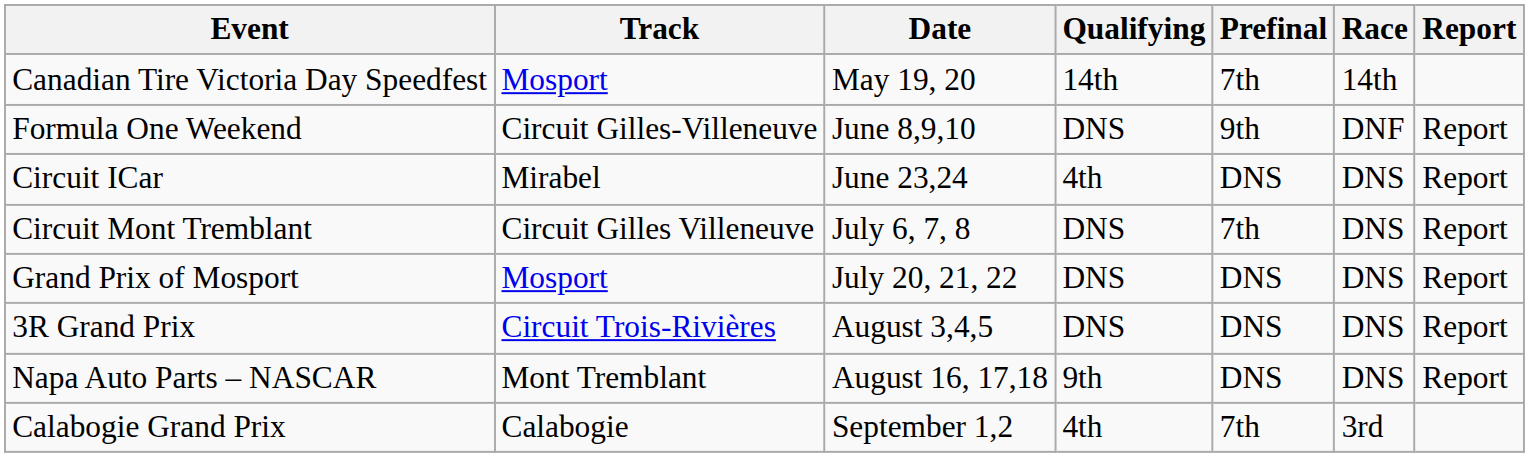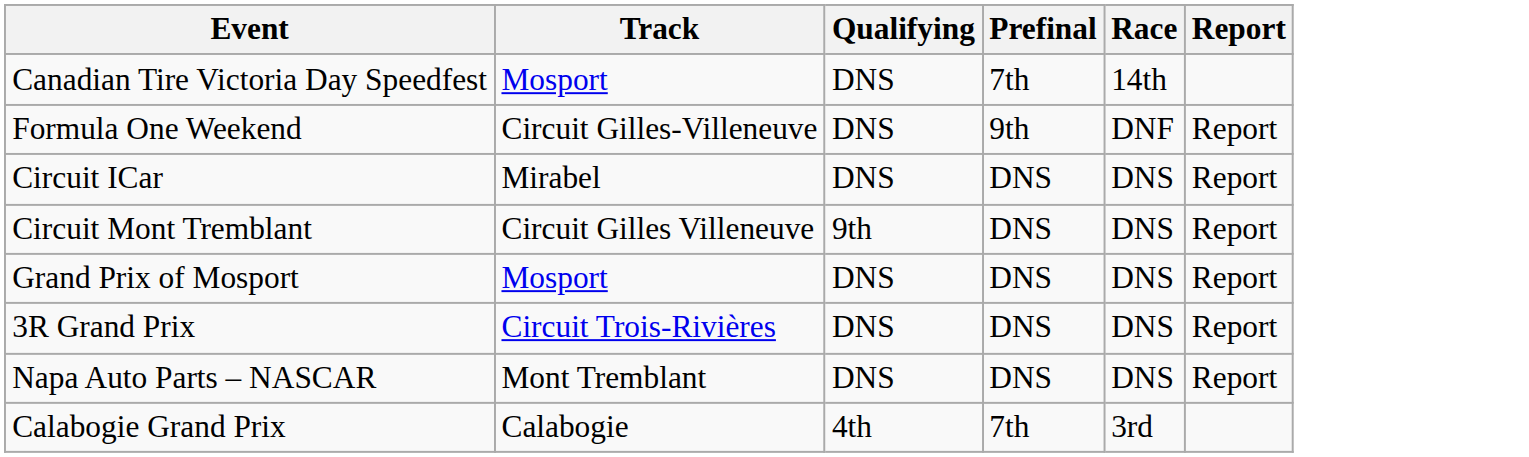- column: Date | May 19, 20 | June 8,9,10 | June 23,24 | July 6, 7, 8 | July 20, 21, 22 | August 3,4,5 | August 16, 17,18 | September 1,2
Canadian Tire Victoria Day Speedfest | Qualifying: 14th -> DNS
Circuit ICar | Qualifying: 4th -> DNS
Circuit Mont Tremblant | Qualifying: DNS -> 9th
Circuit Mont Tremblant | Prefinal: 7th -> DNS
Napa Auto Parts – NASCAR | Qualifying: 9th -> DNS
